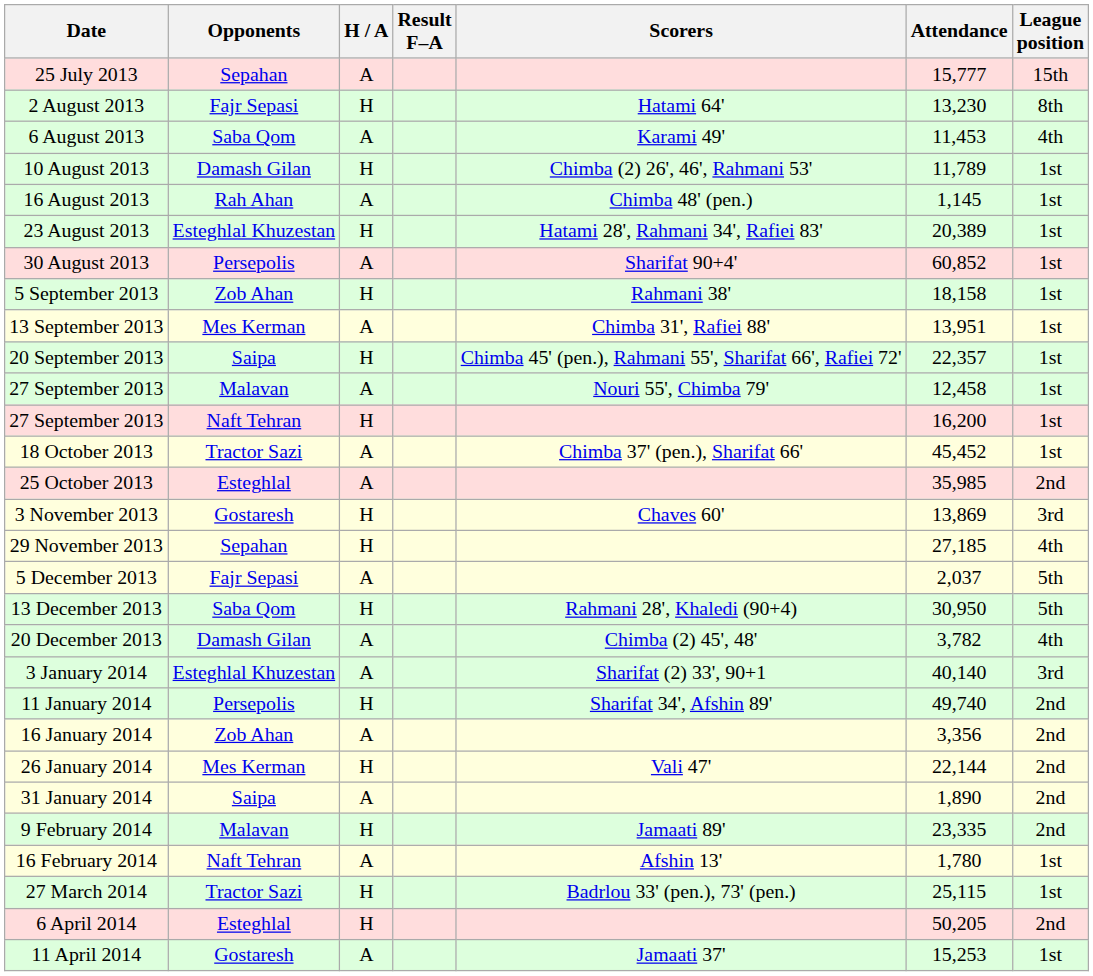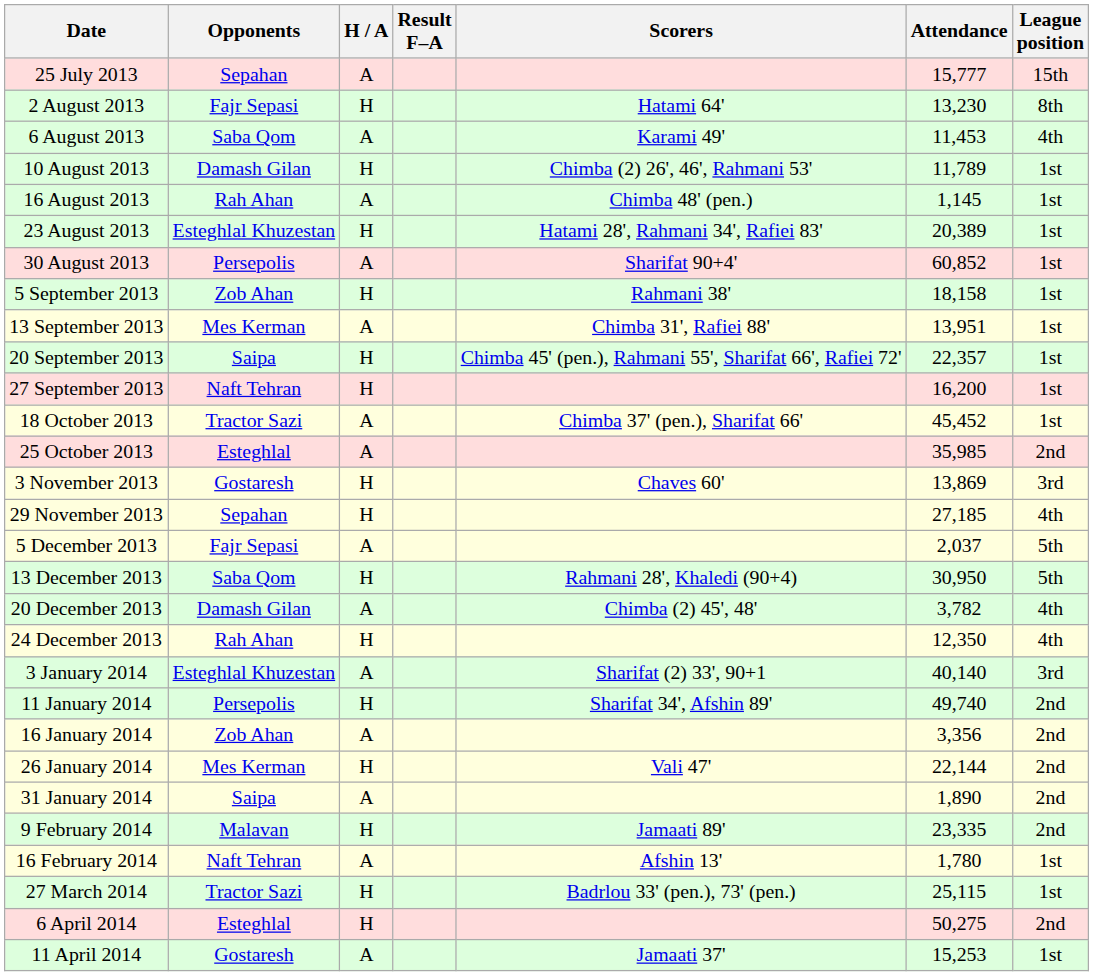- row: 27 September 2013 | Malavan | A | Nouri 55', Chimba 79' | 12,458 | 1st
+ row: 24 December 2013 | Rah Ahan | H | 12,350 | 4th
6 April 2014 | Attendance: 50,205 -> 50,275
